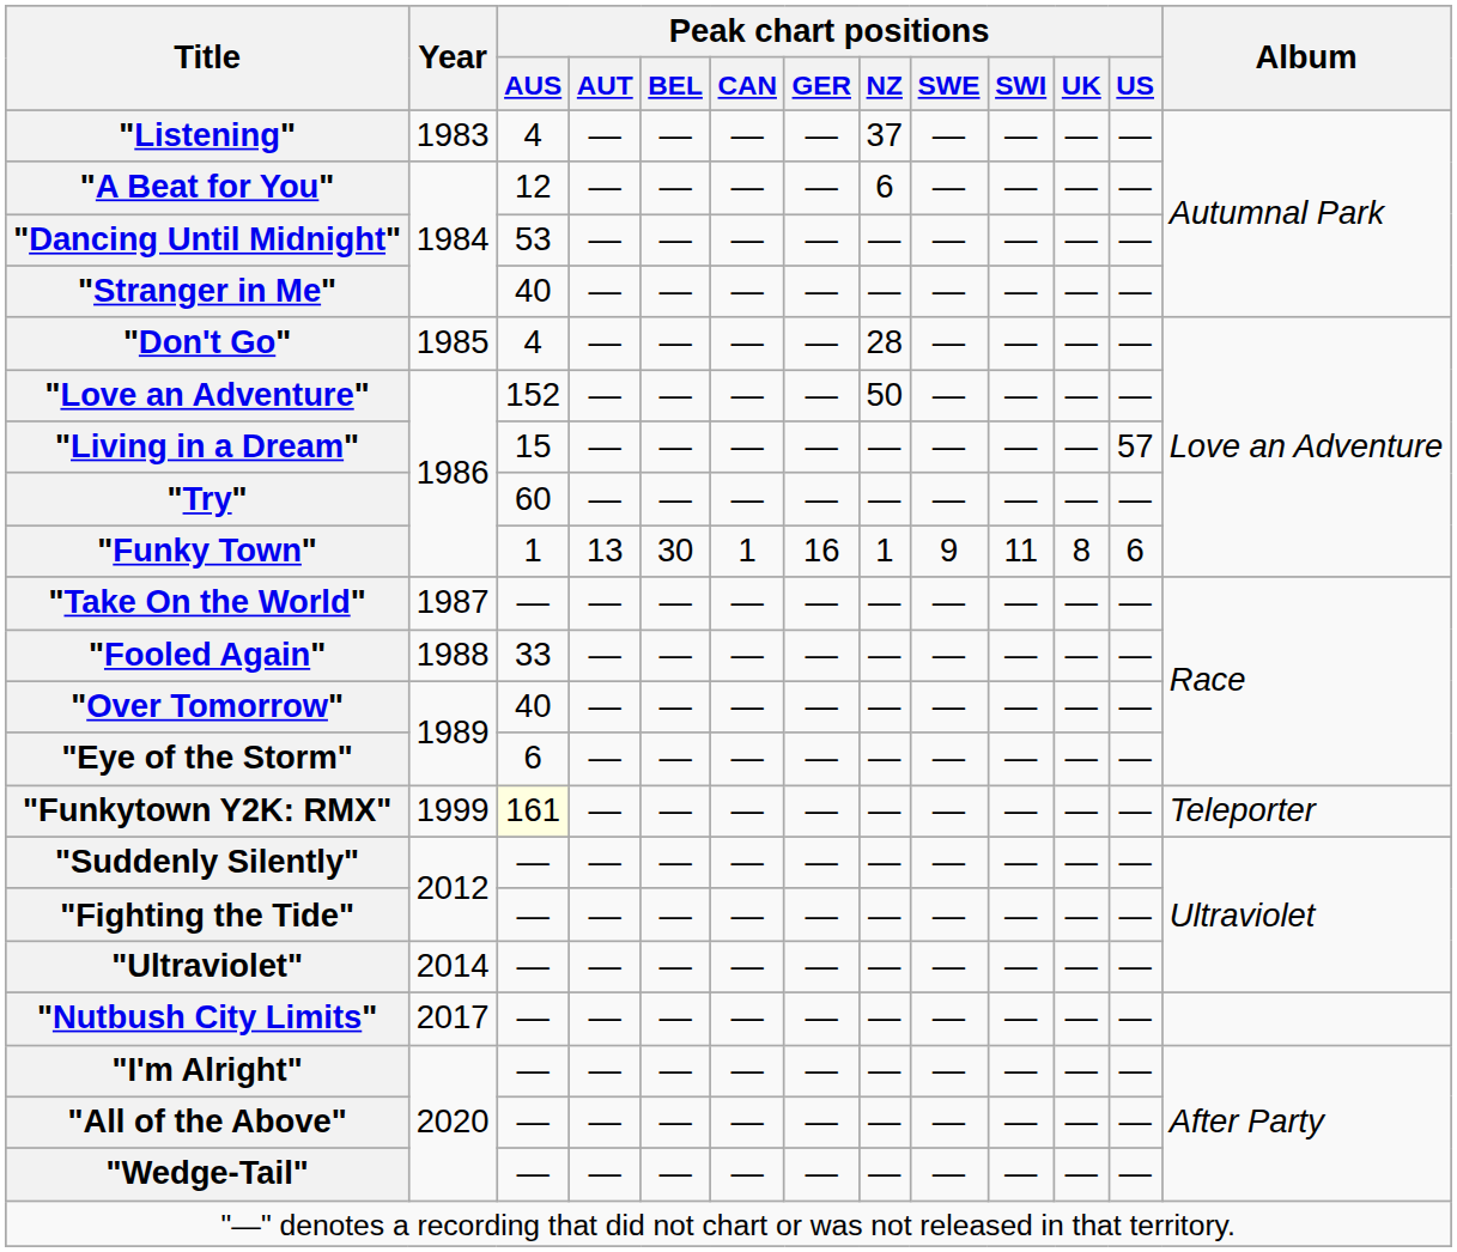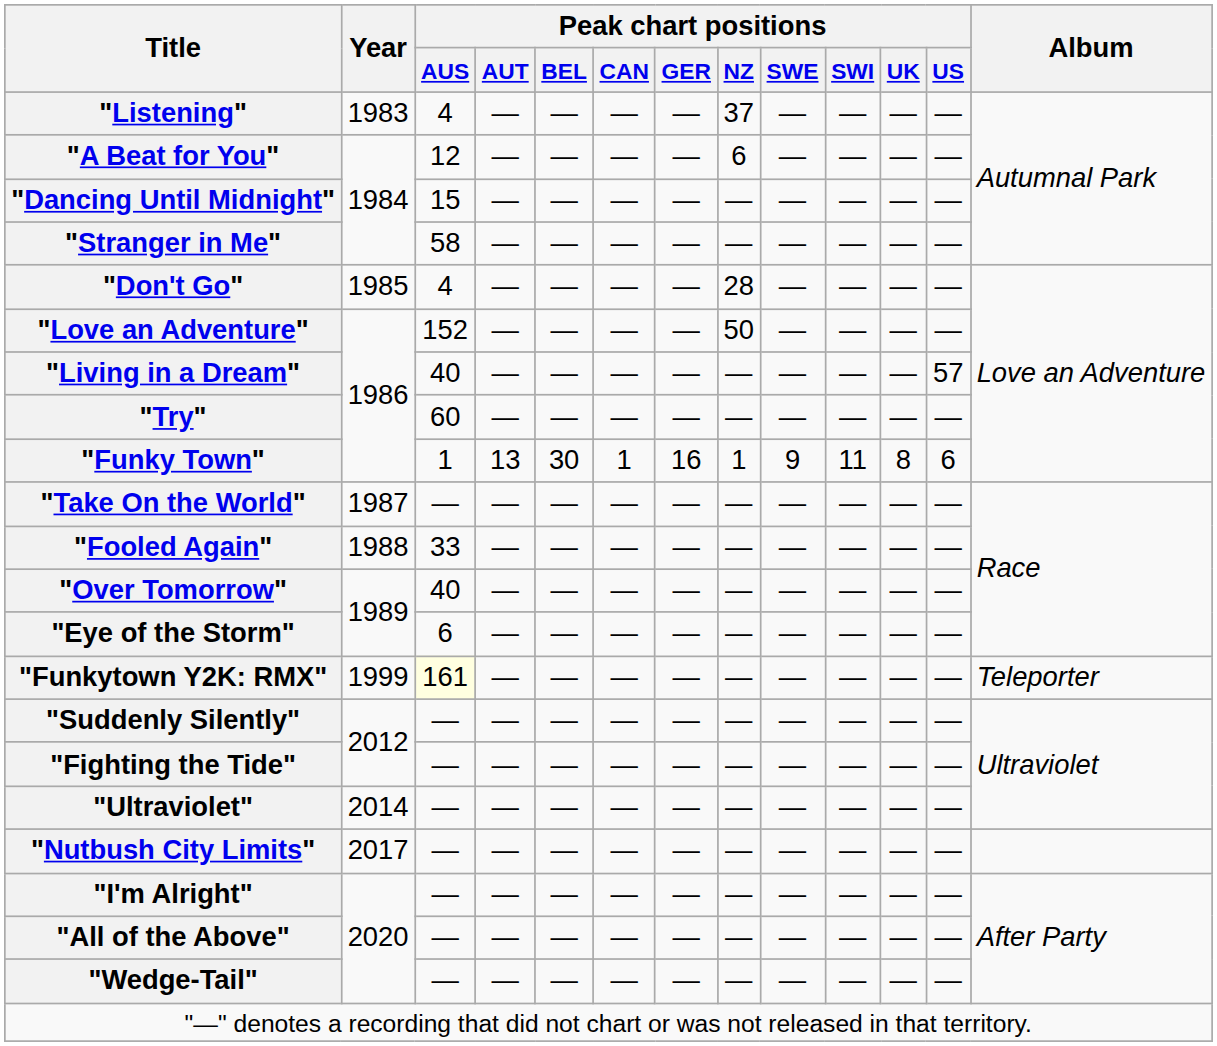"Dancing Until Midnight" | Peak chart positions / AUS: 53 -> 15
"Stranger in Me" | Peak chart positions / AUS: 40 -> 58
"Living in a Dream" | Peak chart positions / AUS: 15 -> 40
